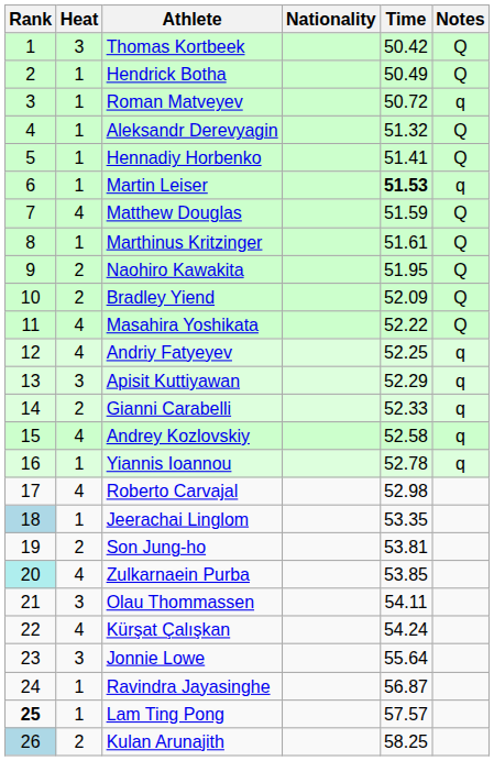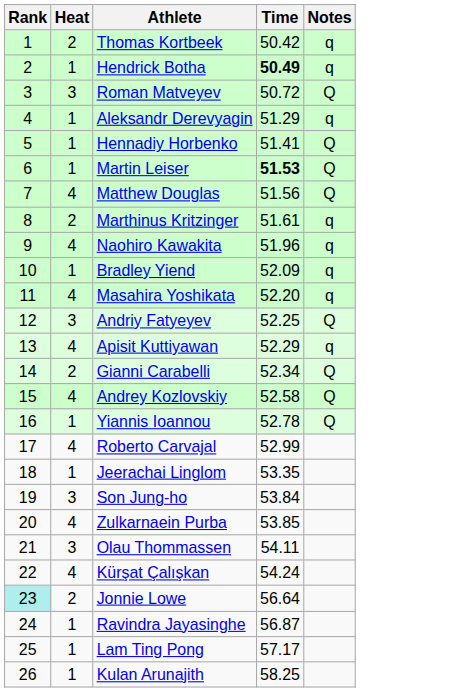- column: Nationality
Thomas Kortbeek | Heat: 3 -> 2
Thomas Kortbeek | Notes: Q -> q
Hendrick Botha | Time: normal -> bold
Hendrick Botha | Notes: Q -> q
Roman Matveyev | Heat: 1 -> 3
Roman Matveyev | Notes: q -> Q
Aleksandr Derevyagin | Time: 51.32 -> 51.29
Aleksandr Derevyagin | Notes: Q -> q
Martin Leiser | Notes: q -> Q
Matthew Douglas | Time: 51.59 -> 51.56
Marthinus Kritzinger | Heat: 1 -> 2
Marthinus Kritzinger | Notes: Q -> q
Naohiro Kawakita | Heat: 2 -> 4
Naohiro Kawakita | Time: 51.95 -> 51.96
Naohiro Kawakita | Notes: Q -> q
Bradley Yiend | Heat: 2 -> 1
Bradley Yiend | Notes: Q -> q
Masahira Yoshikata | Time: 52.22 -> 52.20
Masahira Yoshikata | Notes: Q -> q
Andriy Fatyeyev | Heat: 4 -> 3
Andriy Fatyeyev | Notes: q -> Q
Apisit Kuttiyawan | Heat: 3 -> 4
Gianni Carabelli | Time: 52.33 -> 52.34
Gianni Carabelli | Notes: q -> Q
Andrey Kozlovskiy | Notes: q -> Q
Yiannis Ioannou | Notes: q -> Q
Roberto Carvajal | Time: 52.98 -> 52.99
Jeerachai Linglom | Rank: lightblue background -> no background
Son Jung-ho | Heat: 2 -> 3
Son Jung-ho | Time: 53.81 -> 53.84
Zulkarnaein Purba | Rank: paleturquoise background -> no background
Jonnie Lowe | Rank: no background -> paleturquoise background
Jonnie Lowe | Heat: 3 -> 2
Jonnie Lowe | Time: 55.64 -> 56.64
Lam Ting Pong | Rank: bold -> normal
Lam Ting Pong | Time: 57.57 -> 57.17
Kulan Arunajith | Rank: lightblue background -> no background
Kulan Arunajith | Heat: 2 -> 1
